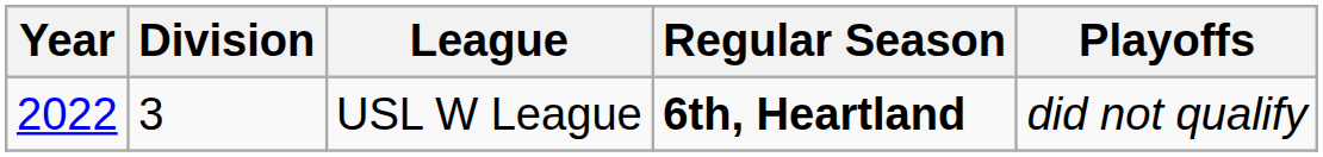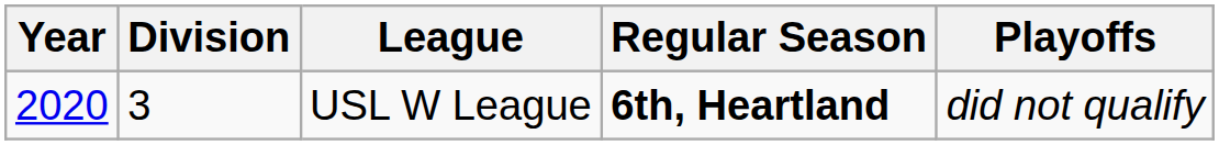USL W League | Year: 2022 -> 2020
